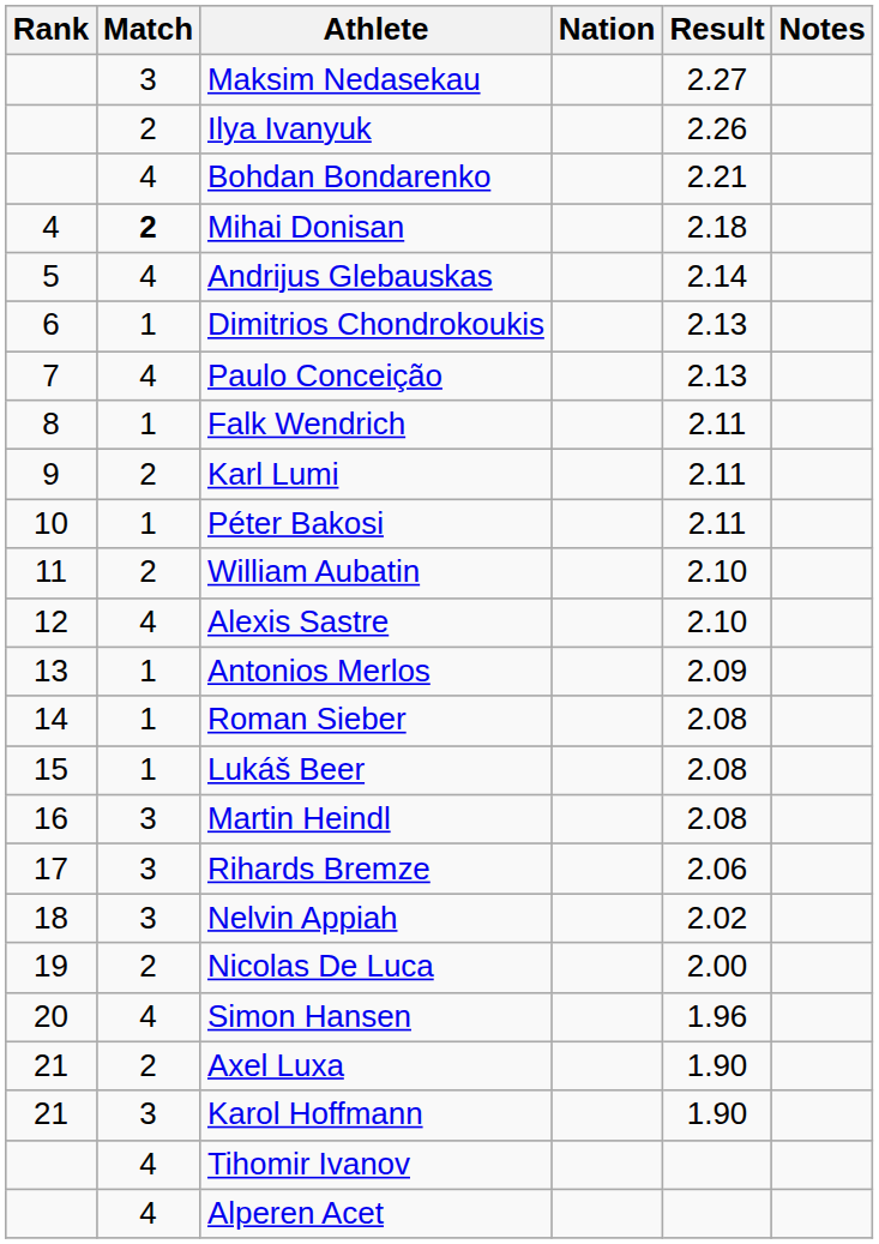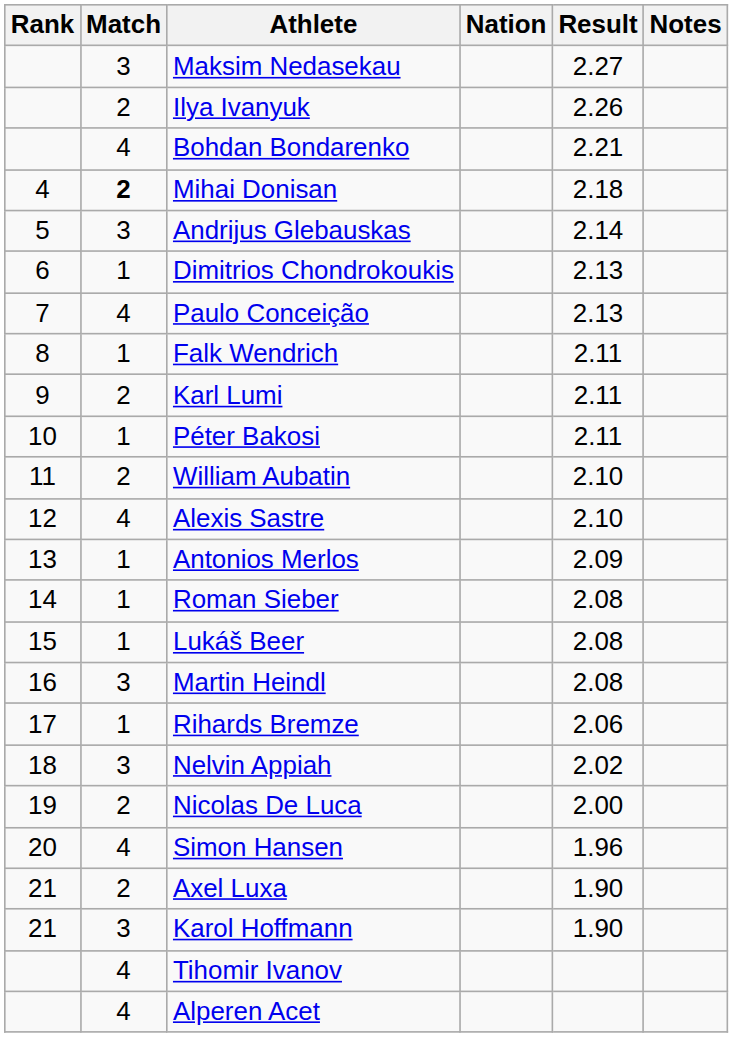Andrijus Glebauskas | Match: 4 -> 3
Rihards Bremze | Match: 3 -> 1
